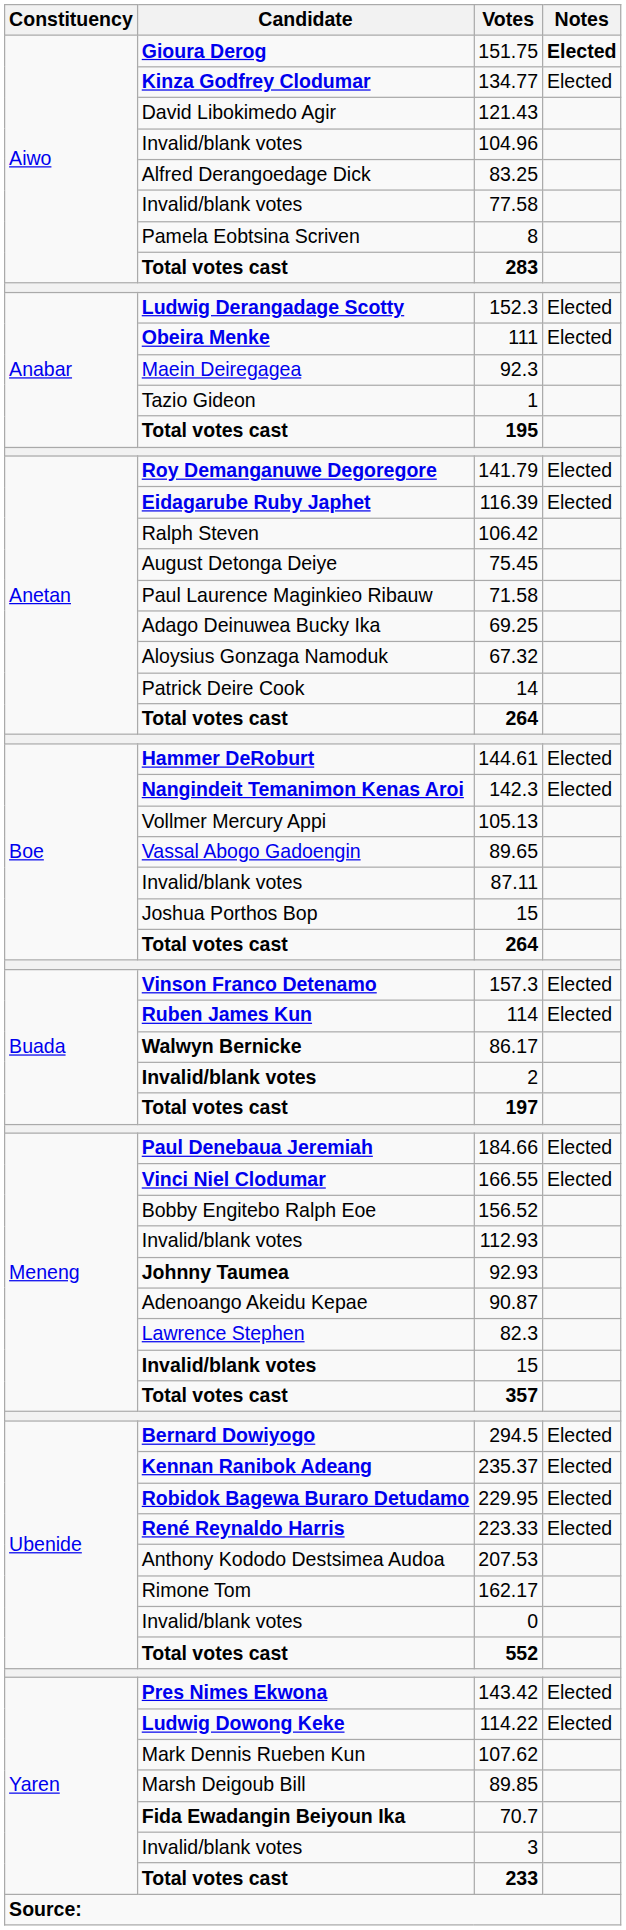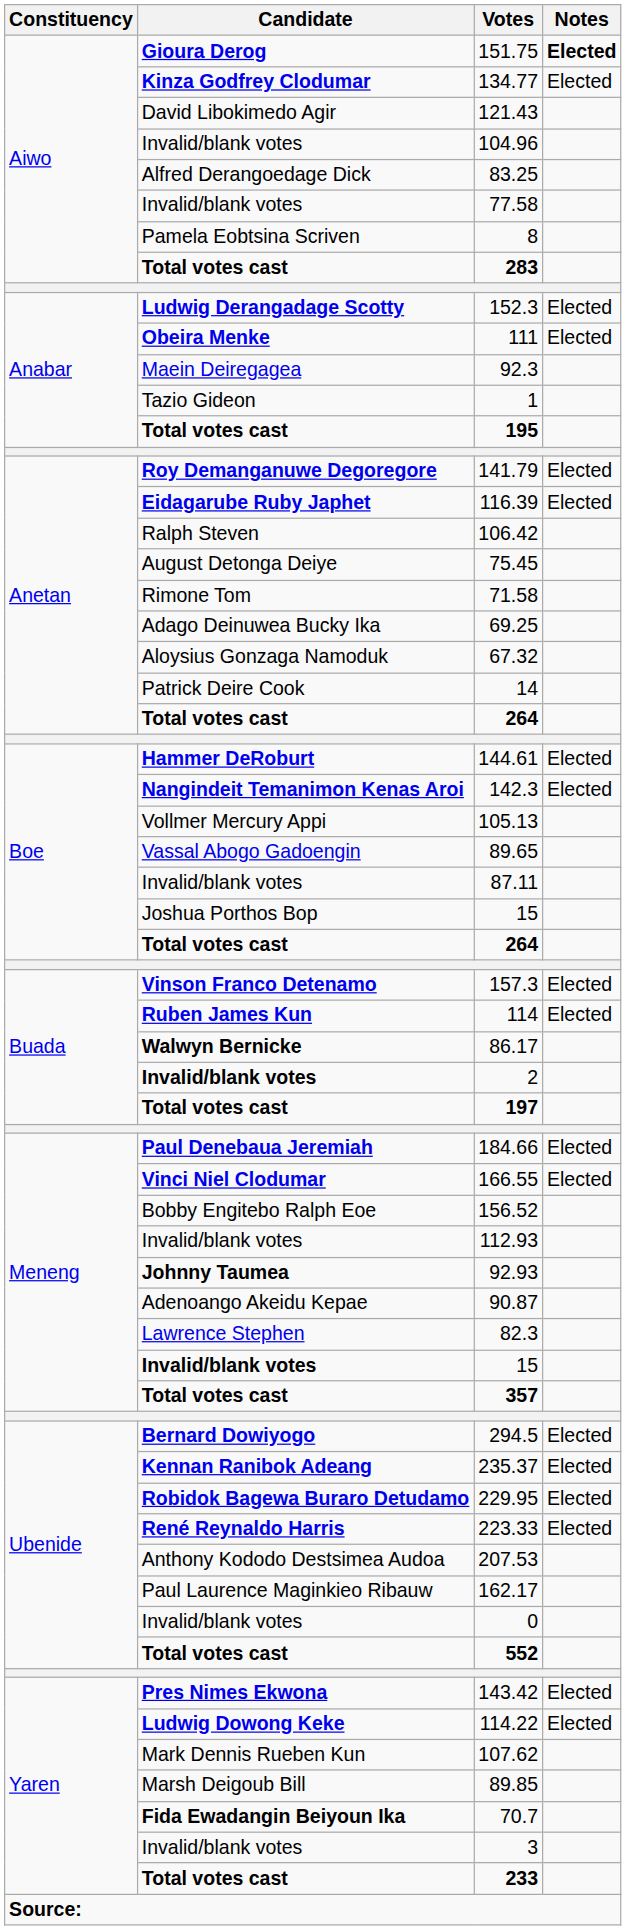71.58 | Candidate: Paul Laurence Maginkieo Ribauw -> Rimone Tom
162.17 | Candidate: Rimone Tom -> Paul Laurence Maginkieo Ribauw
